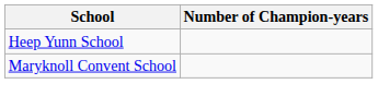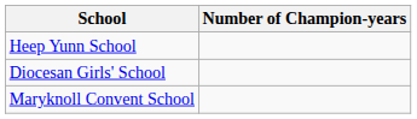+ row: Diocesan Girls' School
